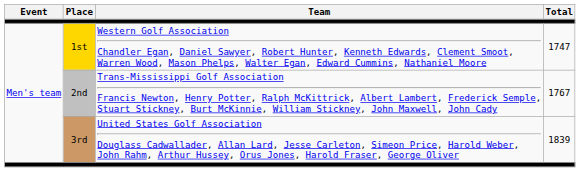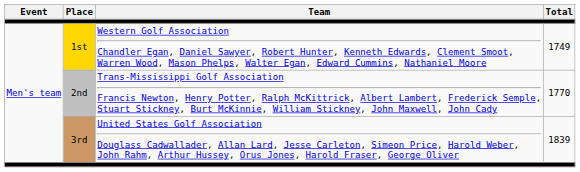1st | Total: 1747 -> 1749
2nd | Total: 1767 -> 1770
